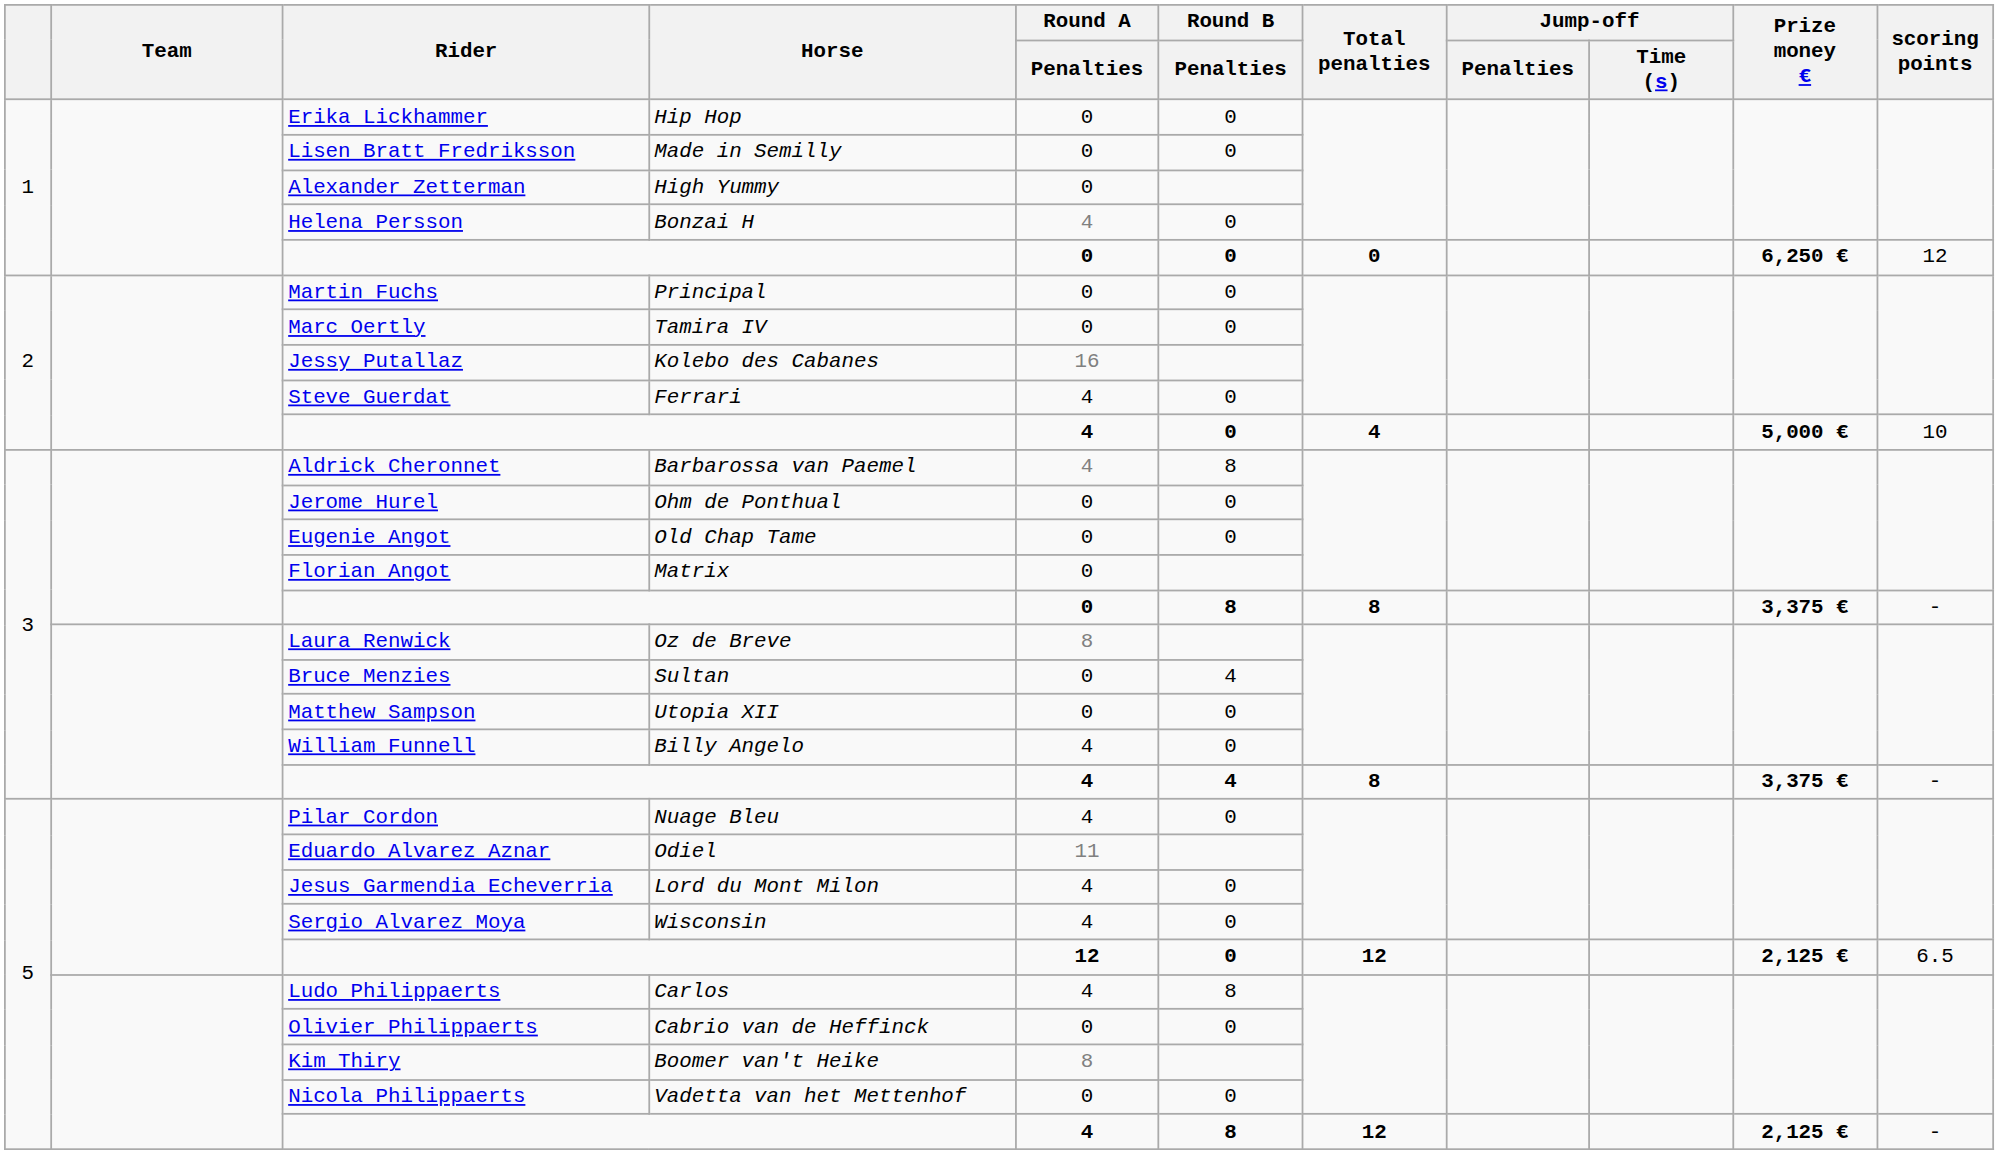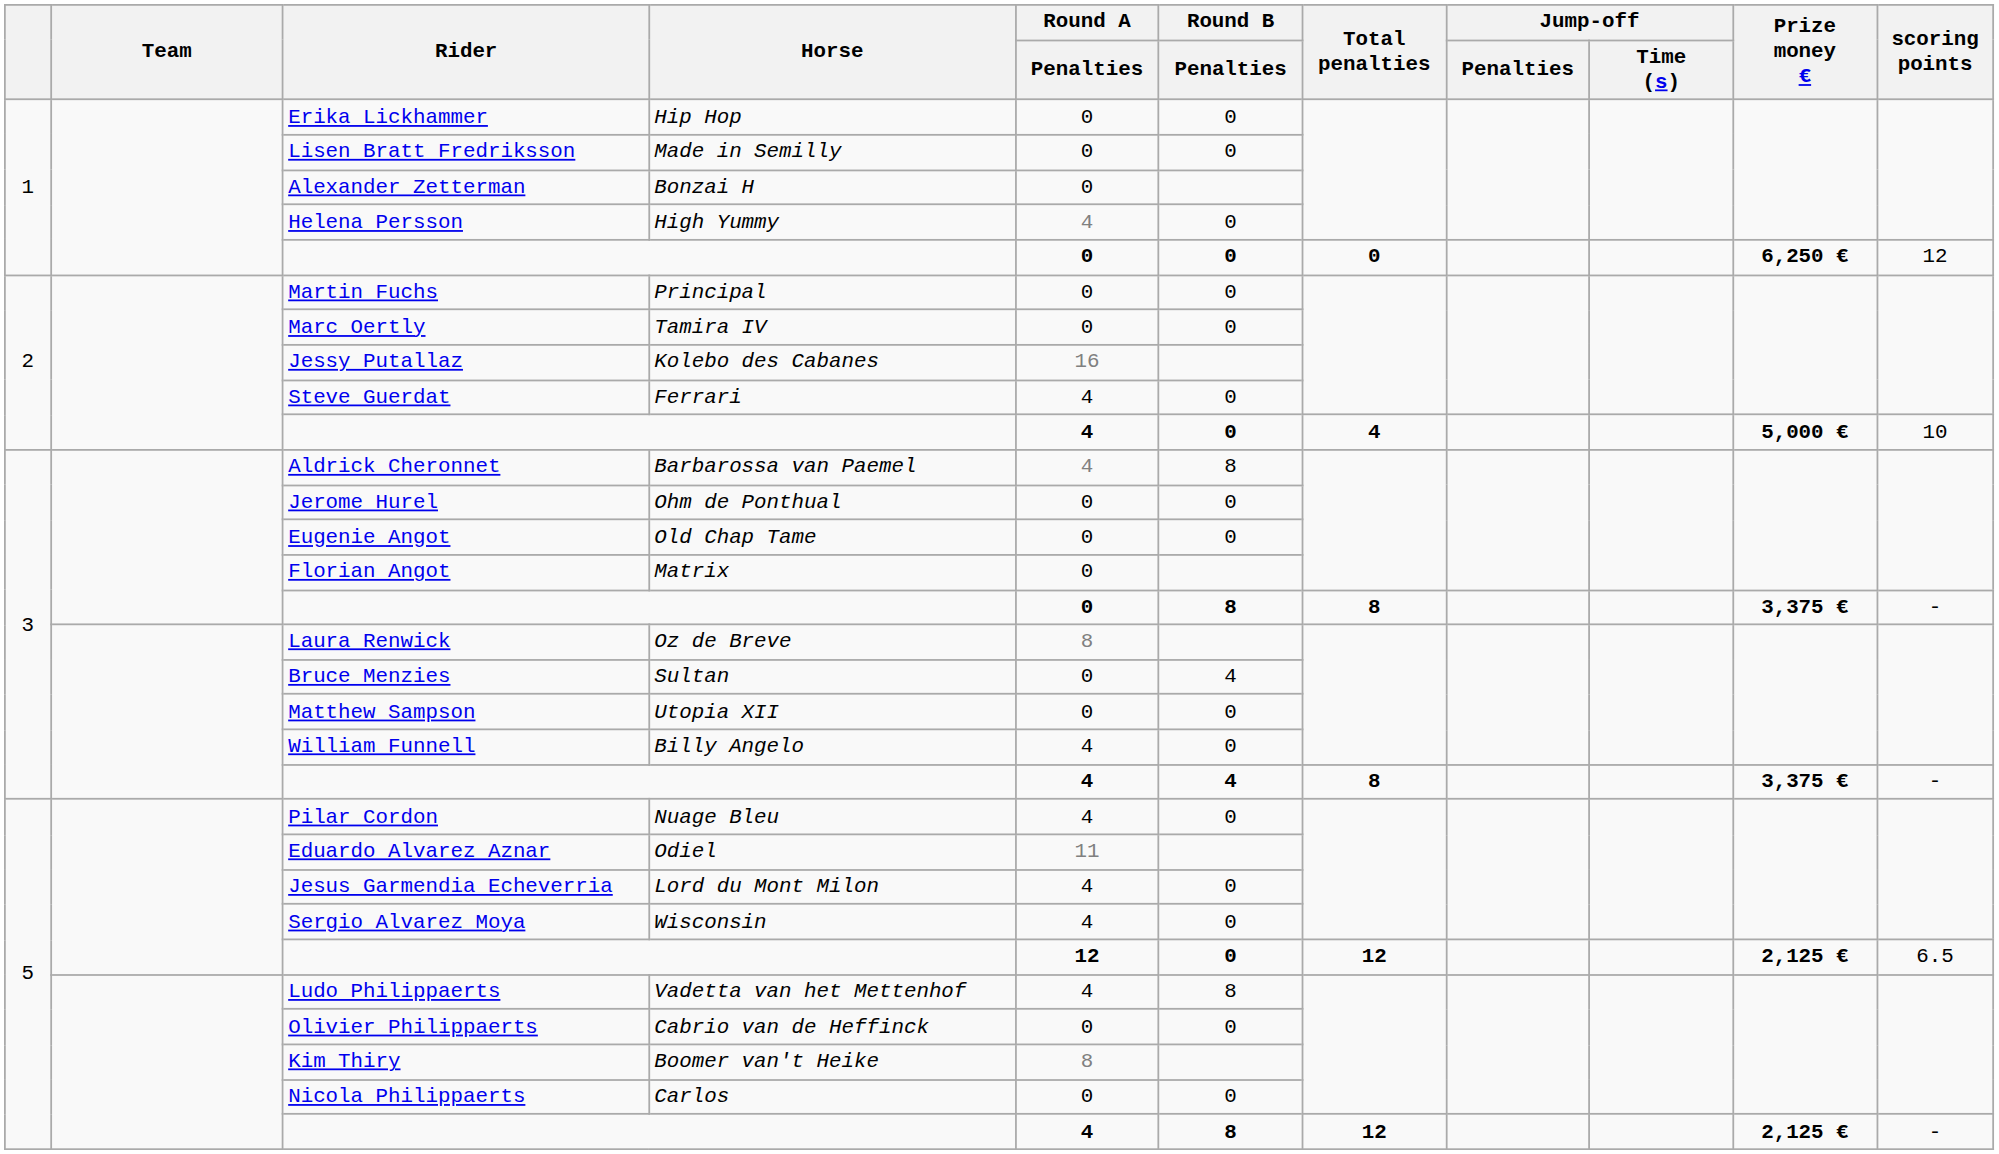Alexander Zetterman | Horse: High Yummy -> Bonzai H
Helena Persson | Horse: Bonzai H -> High Yummy
Ludo Philippaerts | Horse: Carlos -> Vadetta van het Mettenhof
Nicola Philippaerts | Horse: Vadetta van het Mettenhof -> Carlos
